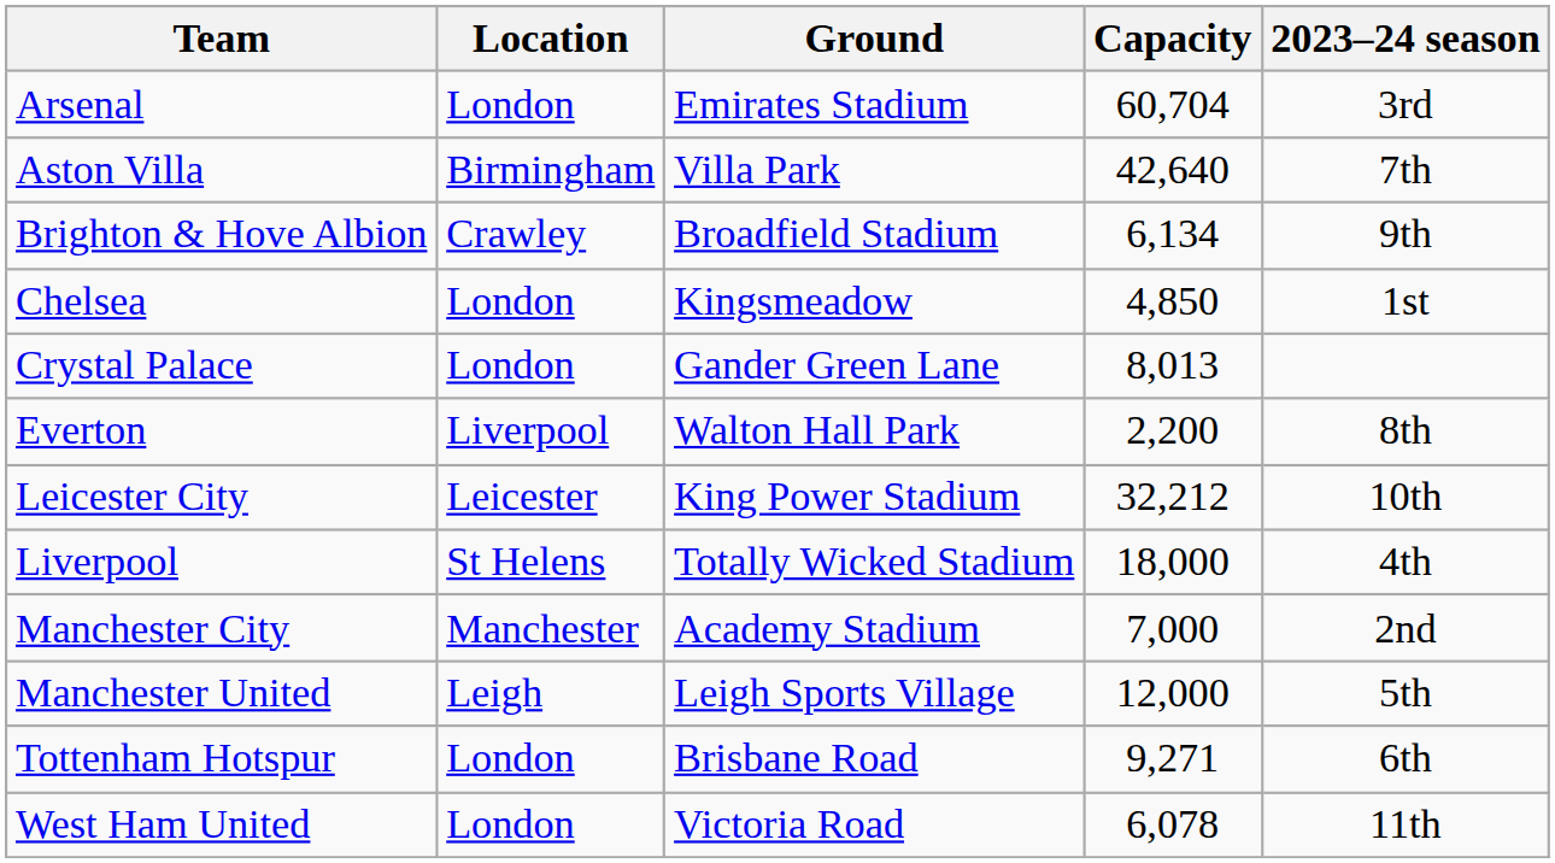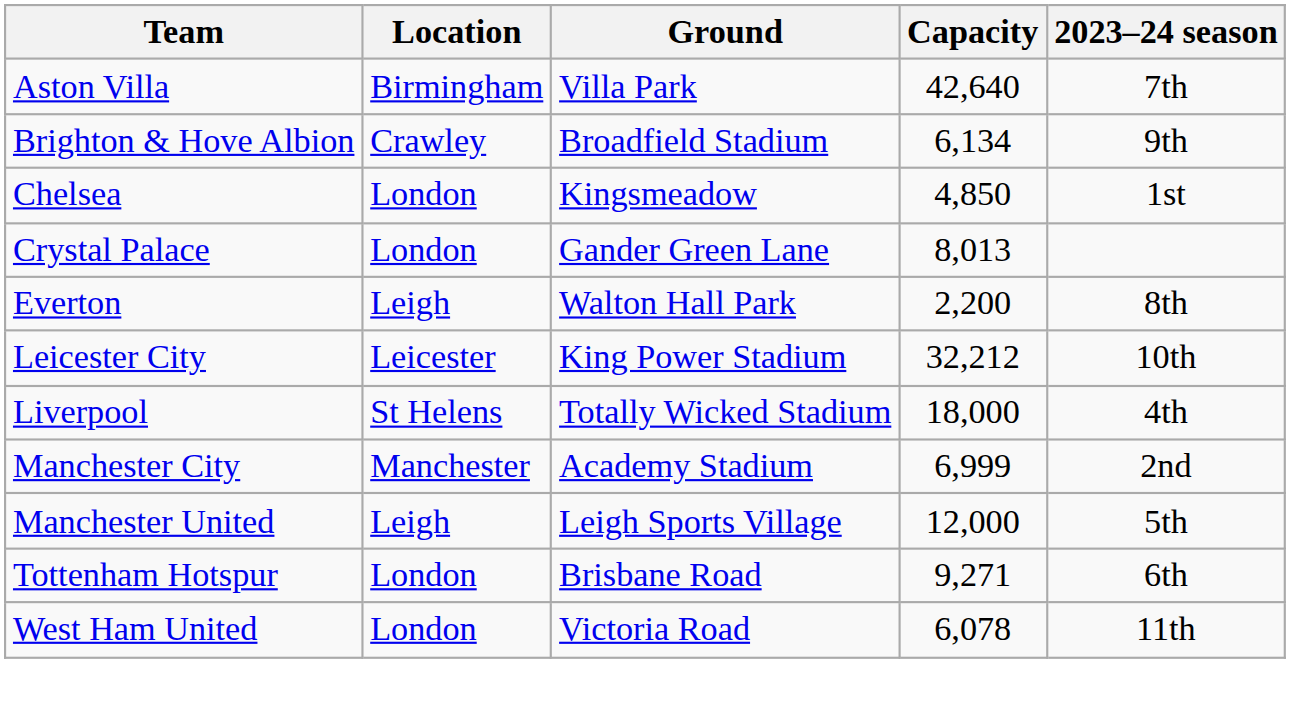- row: Arsenal | London | Emirates Stadium | 60,704 | 3rd
Everton | Location: Liverpool -> Leigh
Manchester City | Capacity: 7,000 -> 6,999
